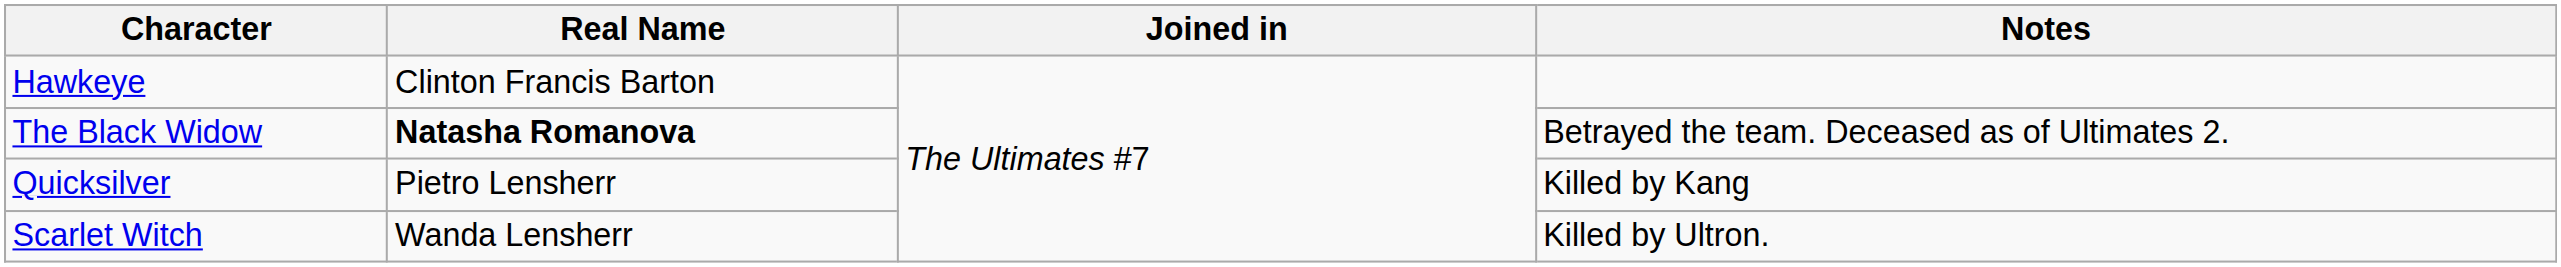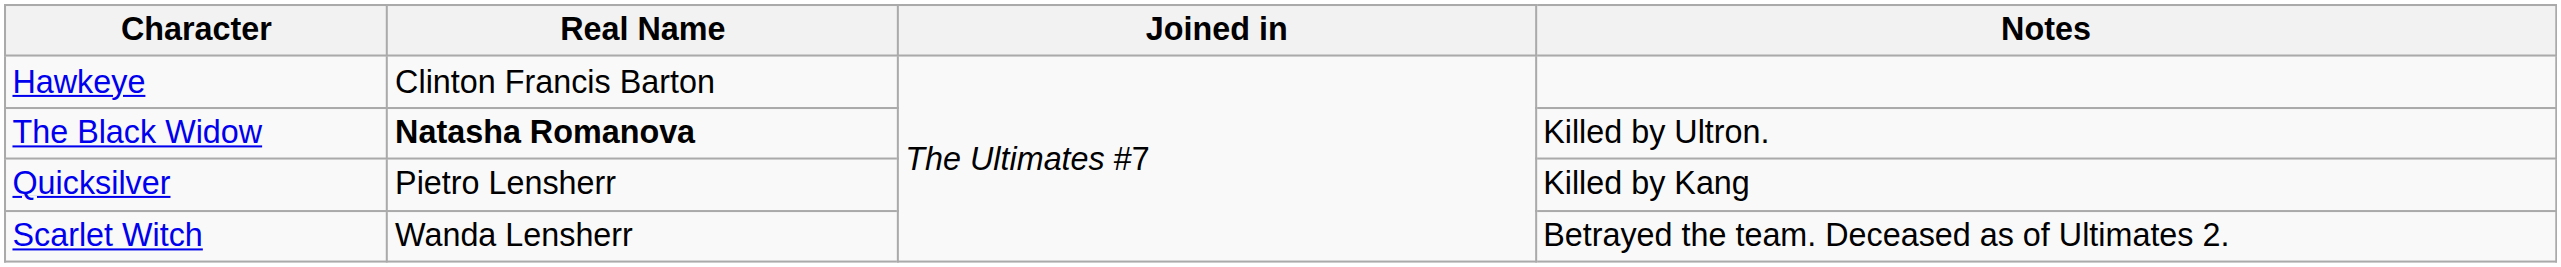The Black Widow | Notes: Betrayed the team. Deceased as of Ultimates 2. -> Killed by Ultron.
Scarlet Witch | Notes: Killed by Ultron. -> Betrayed the team. Deceased as of Ultimates 2.
